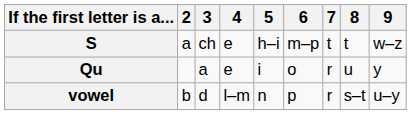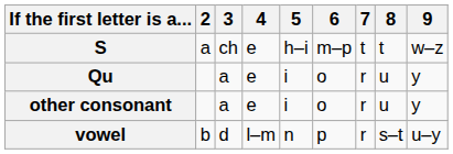+ row: other consonant | a | e | i | o | r | u | y
